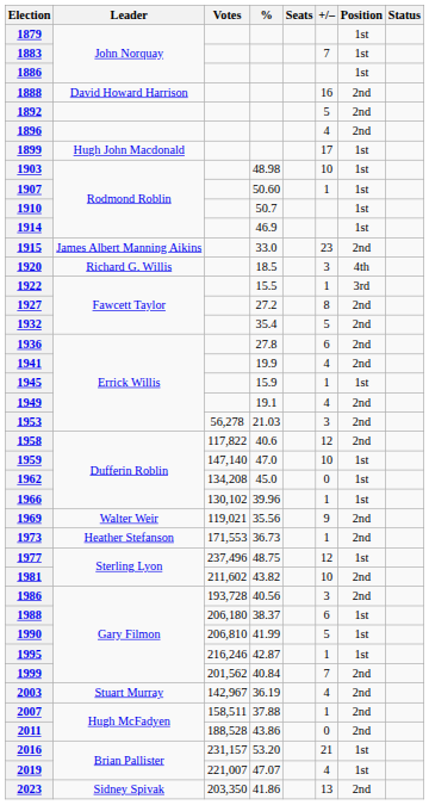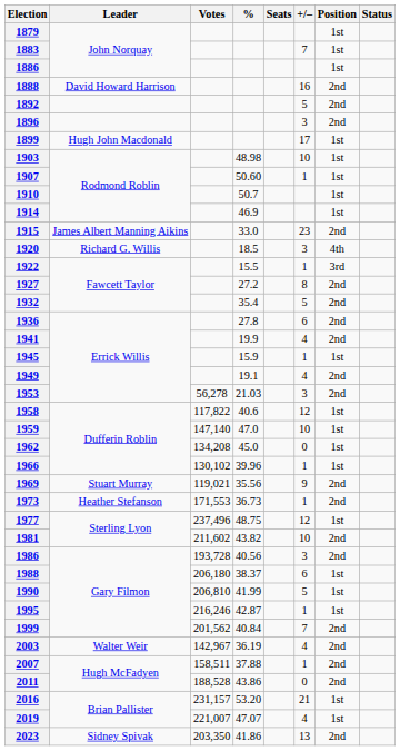1896 | +/–: 4 -> 3
1958 | Position: 2nd -> 1st
1969 | Leader: Walter Weir -> Stuart Murray
2003 | Leader: Stuart Murray -> Walter Weir
